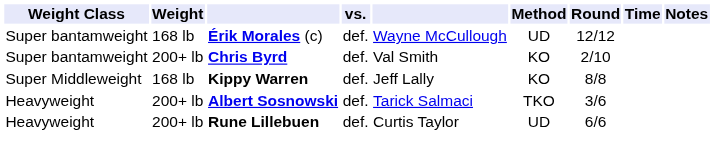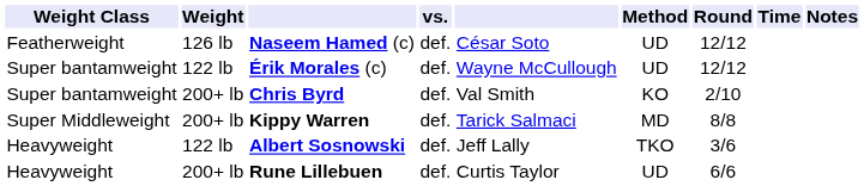+ row: Featherweight | 126 lb | Naseem Hamed (c) | def. | César Soto | UD | 12/12
Érik Morales (c) | Weight: 168 lb -> 122 lb
Kippy Warren | Weight: 168 lb -> 200+ lb
Kippy Warren | column 5: Jeff Lally -> Tarick Salmaci
Kippy Warren | Method: KO -> MD
Albert Sosnowski | Weight: 200+ lb -> 122 lb
Albert Sosnowski | column 5: Tarick Salmaci -> Jeff Lally
